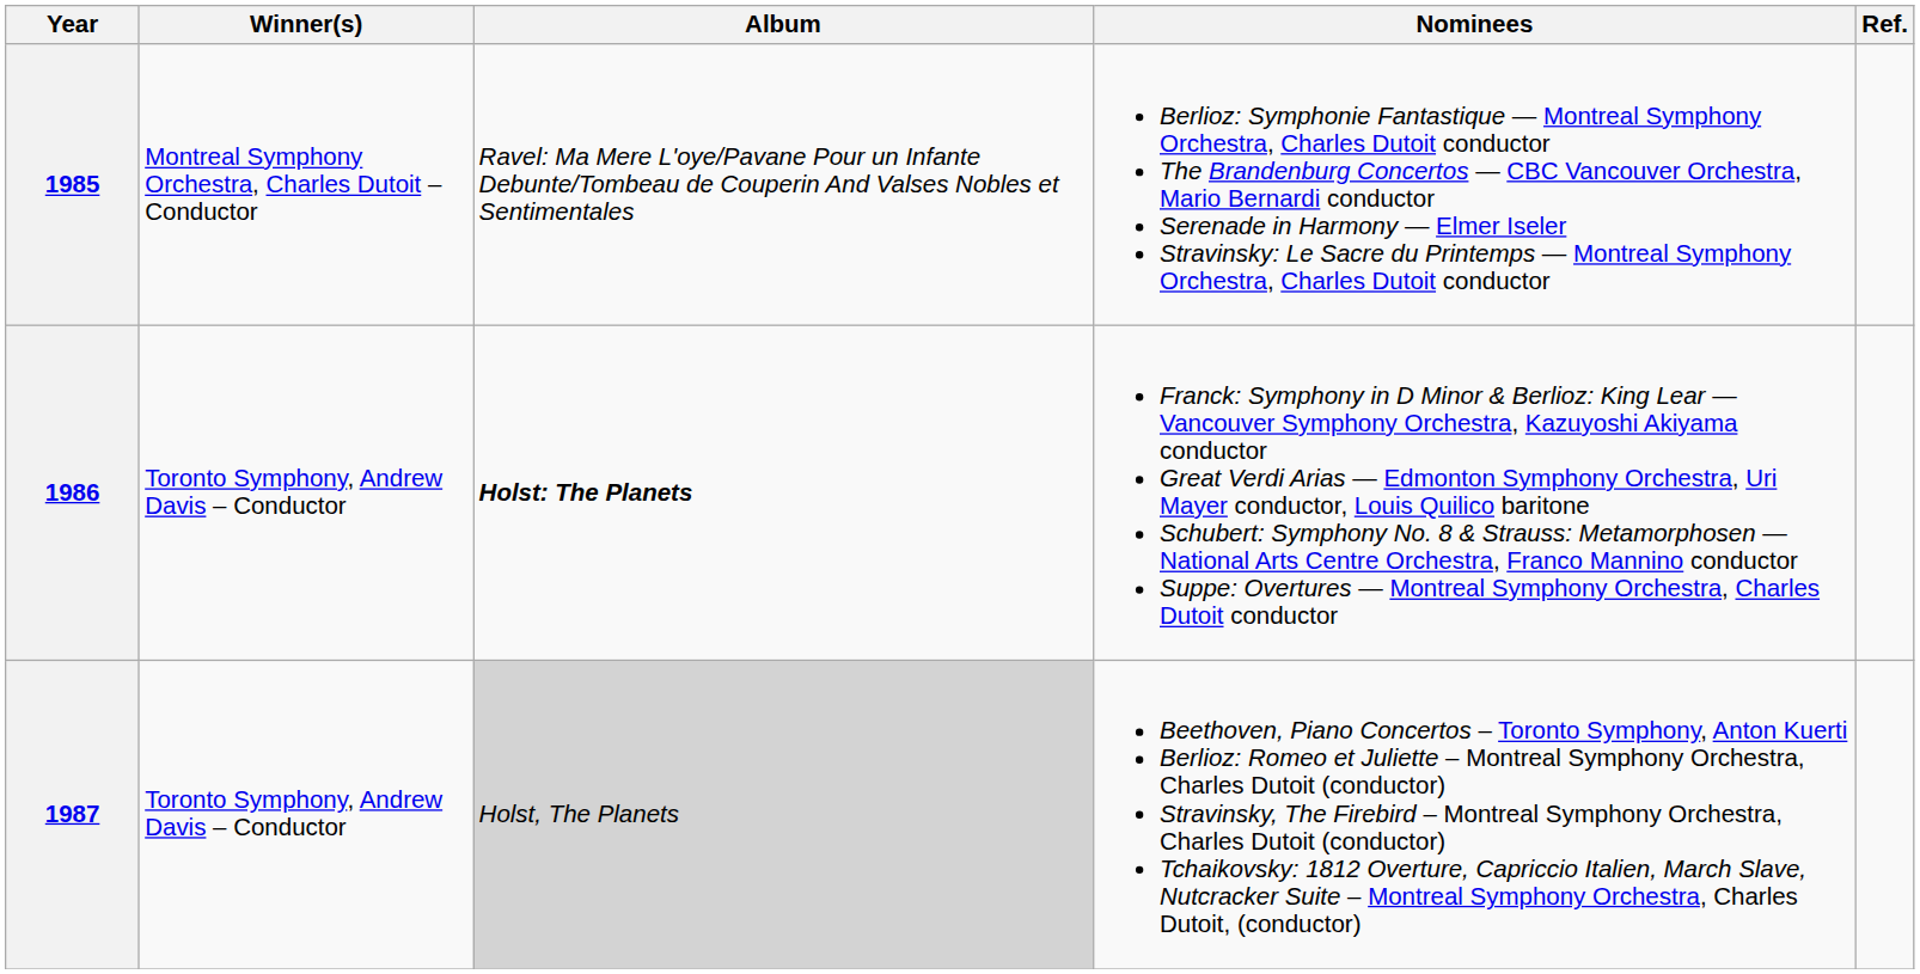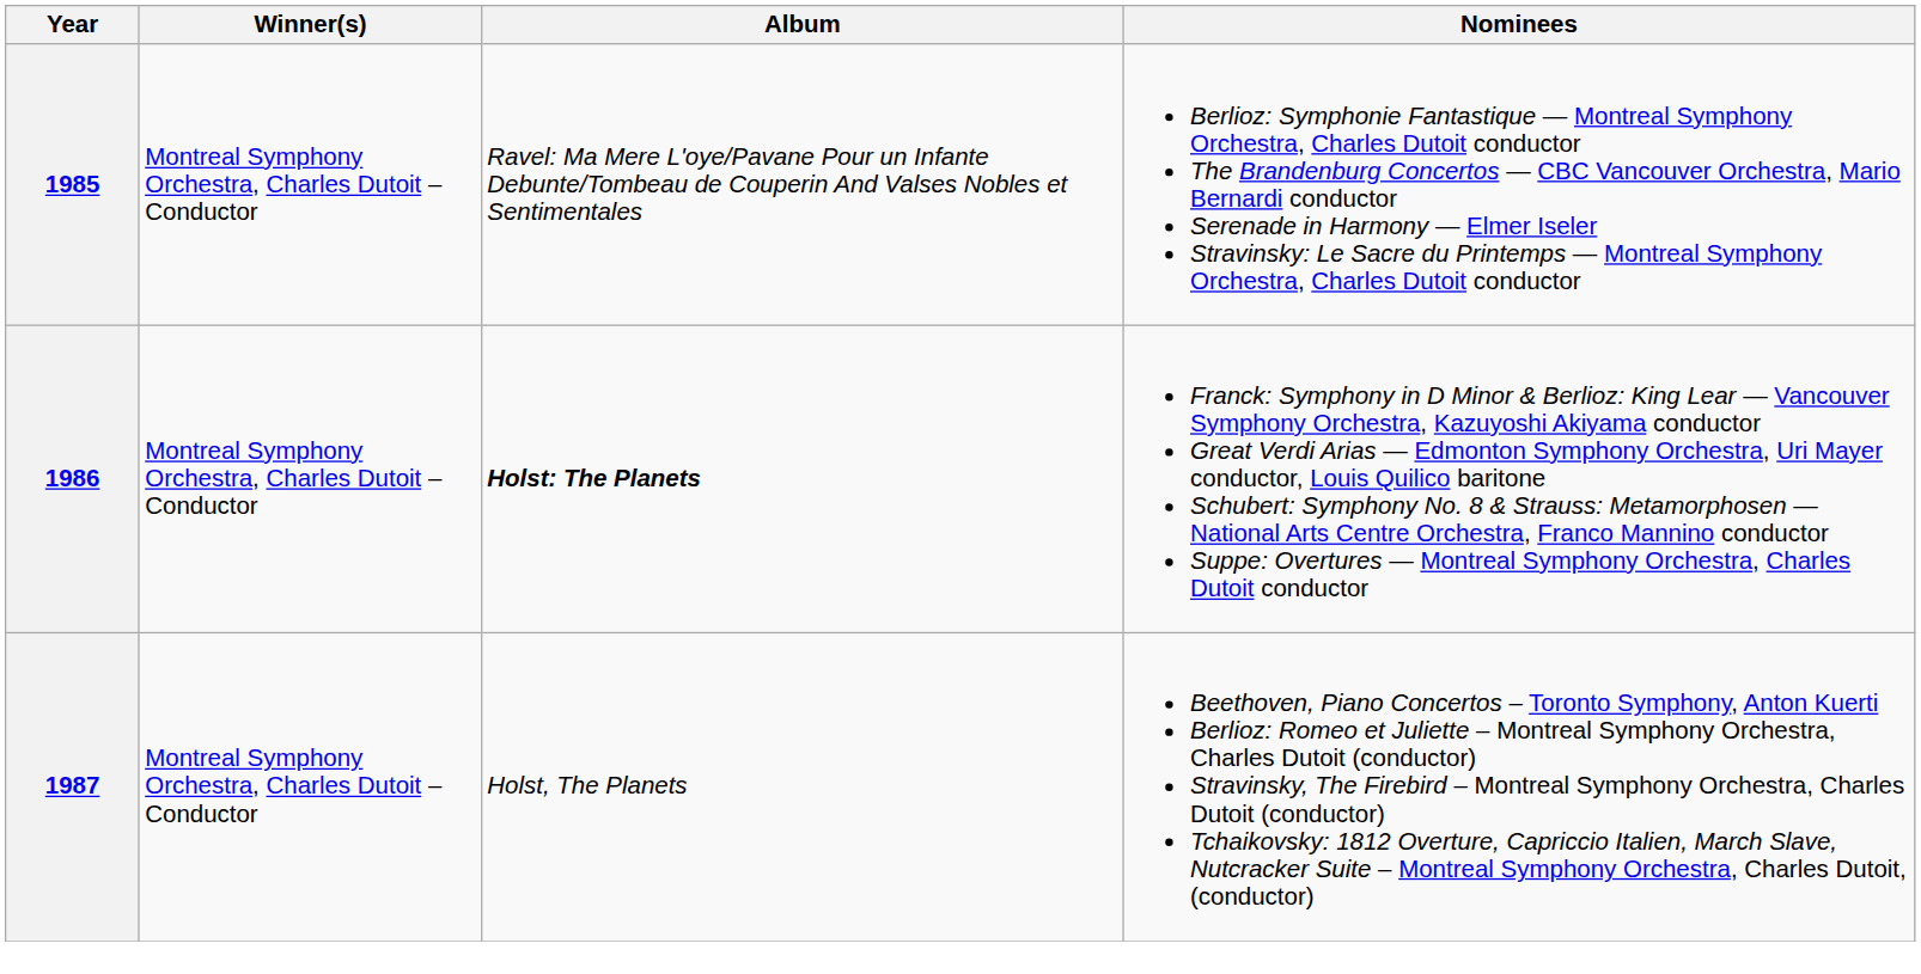- column: Ref.
1986 | Winner(s): Toronto Symphony, Andrew Davis – Conductor -> Montreal Symphony Orchestra, Charles Dutoit – Conductor
1987 | Winner(s): Toronto Symphony, Andrew Davis – Conductor -> Montreal Symphony Orchestra, Charles Dutoit – Conductor
1987 | Album: lightgrey background -> no background
